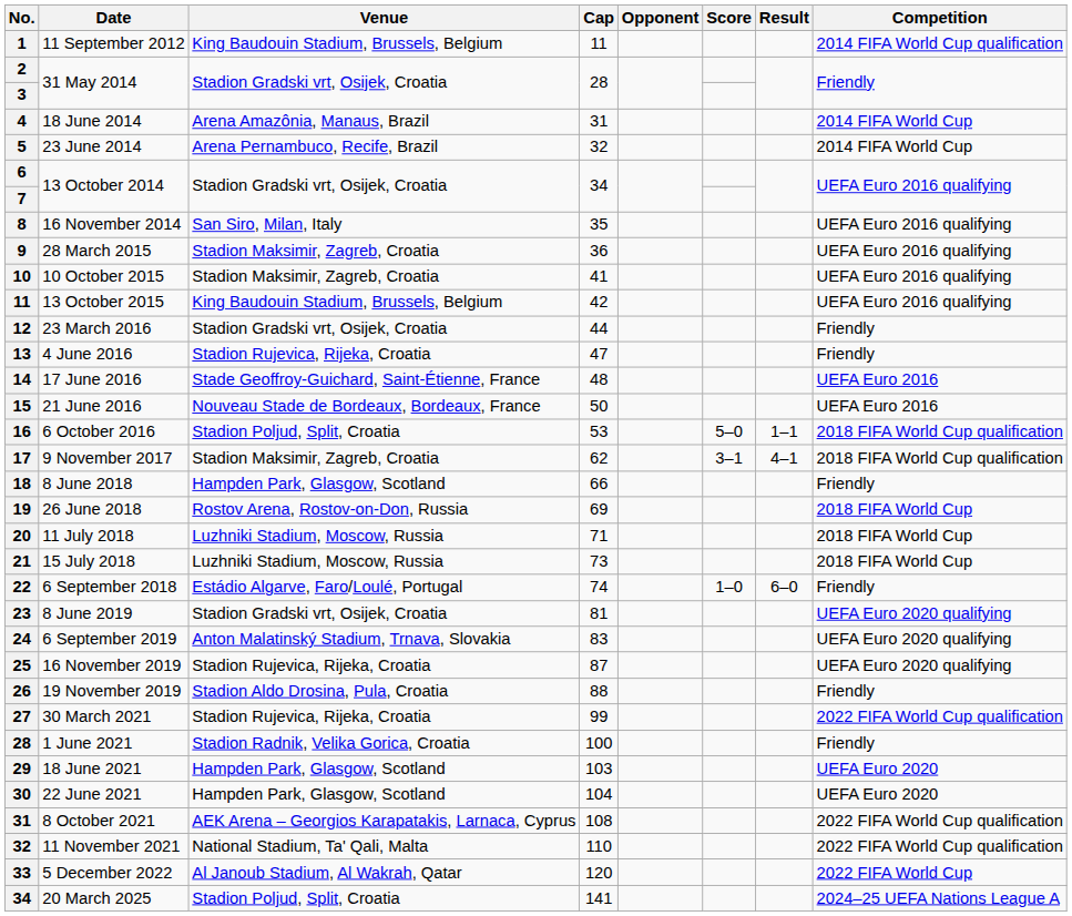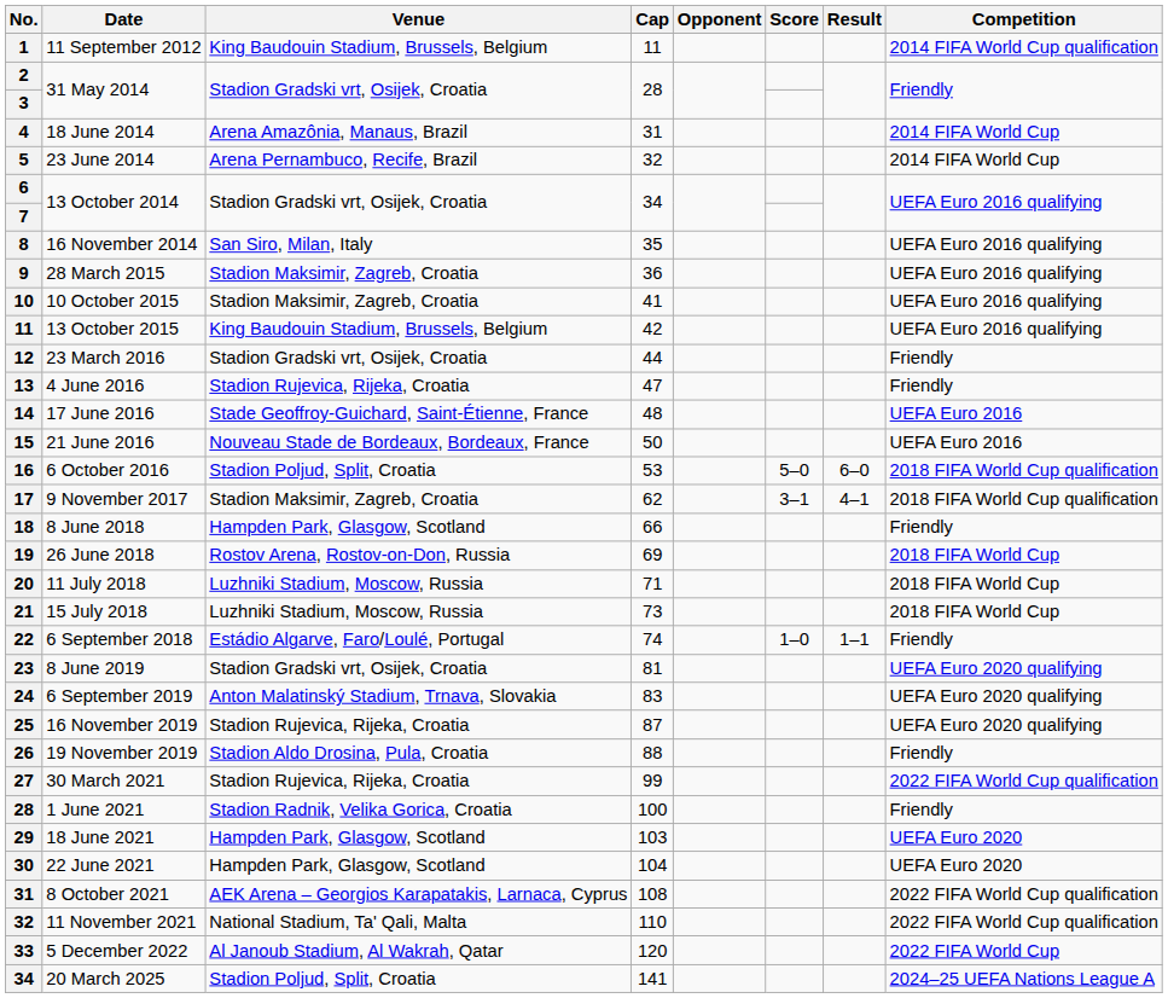6 October 2016 | Result: 1–1 -> 6–0
6 September 2018 | Result: 6–0 -> 1–1
